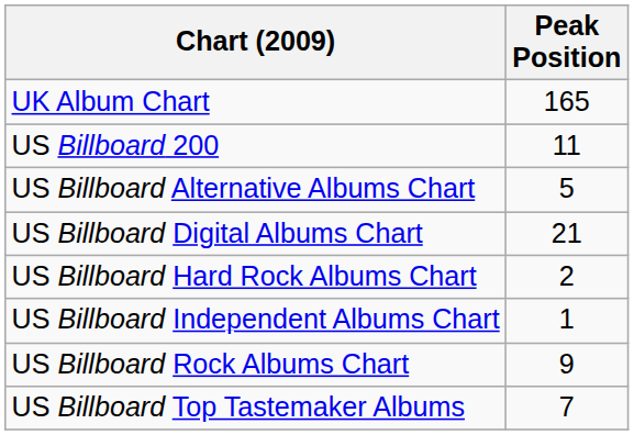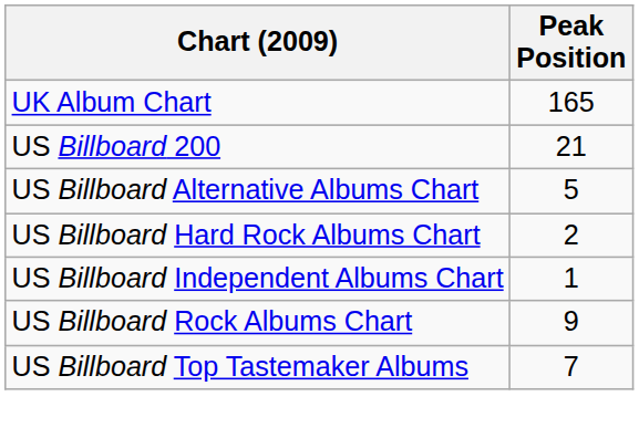US Billboard 200 | Peak Position: 11 -> 21
- row: US Billboard Digital Albums Chart | 21
